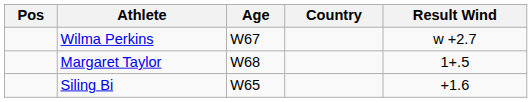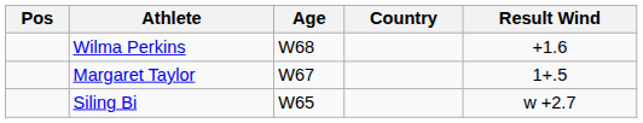Wilma Perkins | Age: W67 -> W68
Wilma Perkins | Result Wind: w +2.7 -> +1.6
Margaret Taylor | Age: W68 -> W67
Siling Bi | Result Wind: +1.6 -> w +2.7
